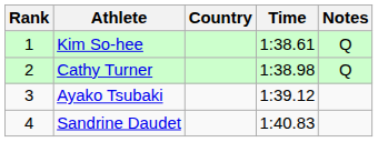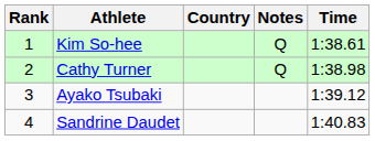columns swapped: Time <-> Notes
